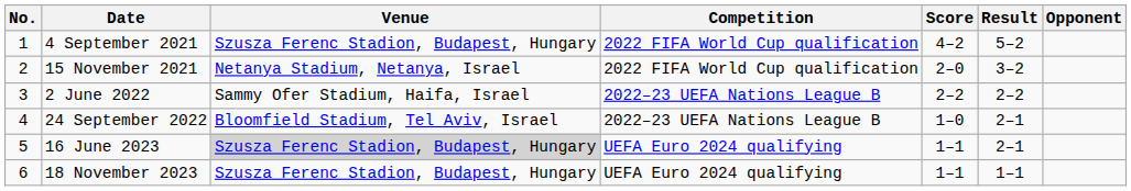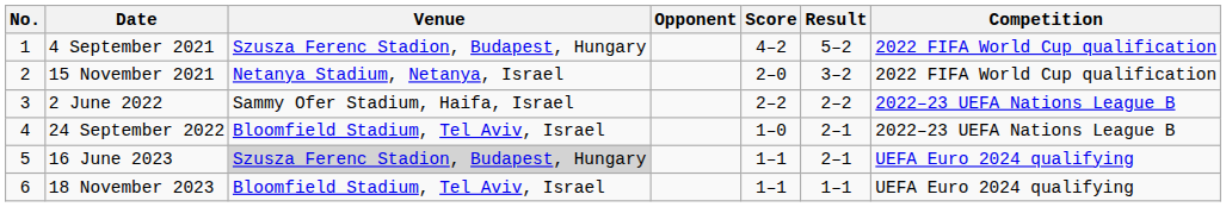columns swapped: Opponent <-> Competition
18 November 2023 | Venue: Szusza Ferenc Stadion, Budapest, Hungary -> Bloomfield Stadium, Tel Aviv, Israel
